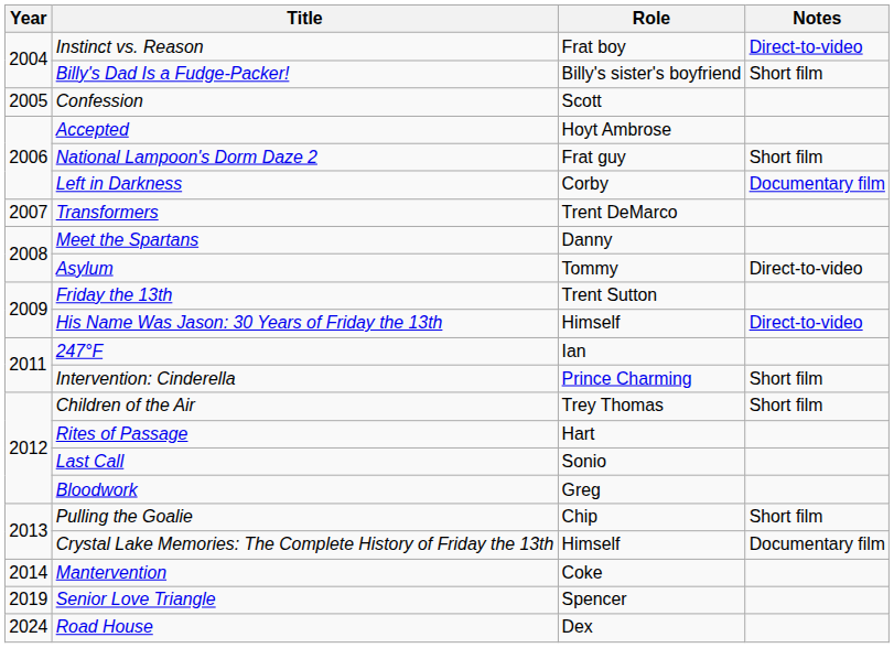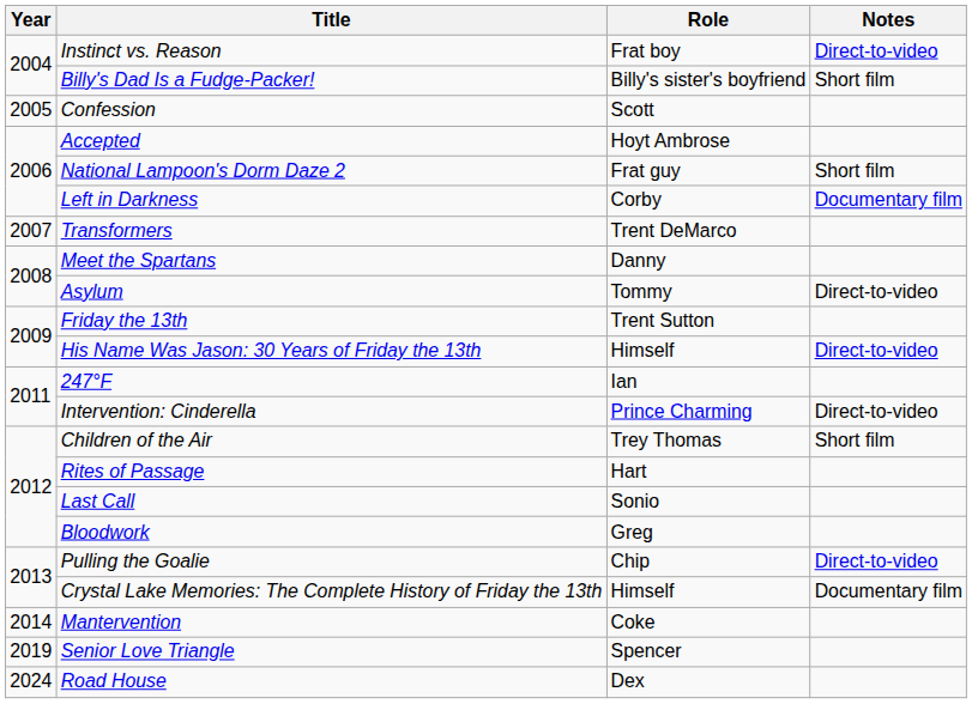Intervention: Cinderella | Notes: Short film -> Direct-to-video
Pulling the Goalie | Notes: Short film -> Direct-to-video
